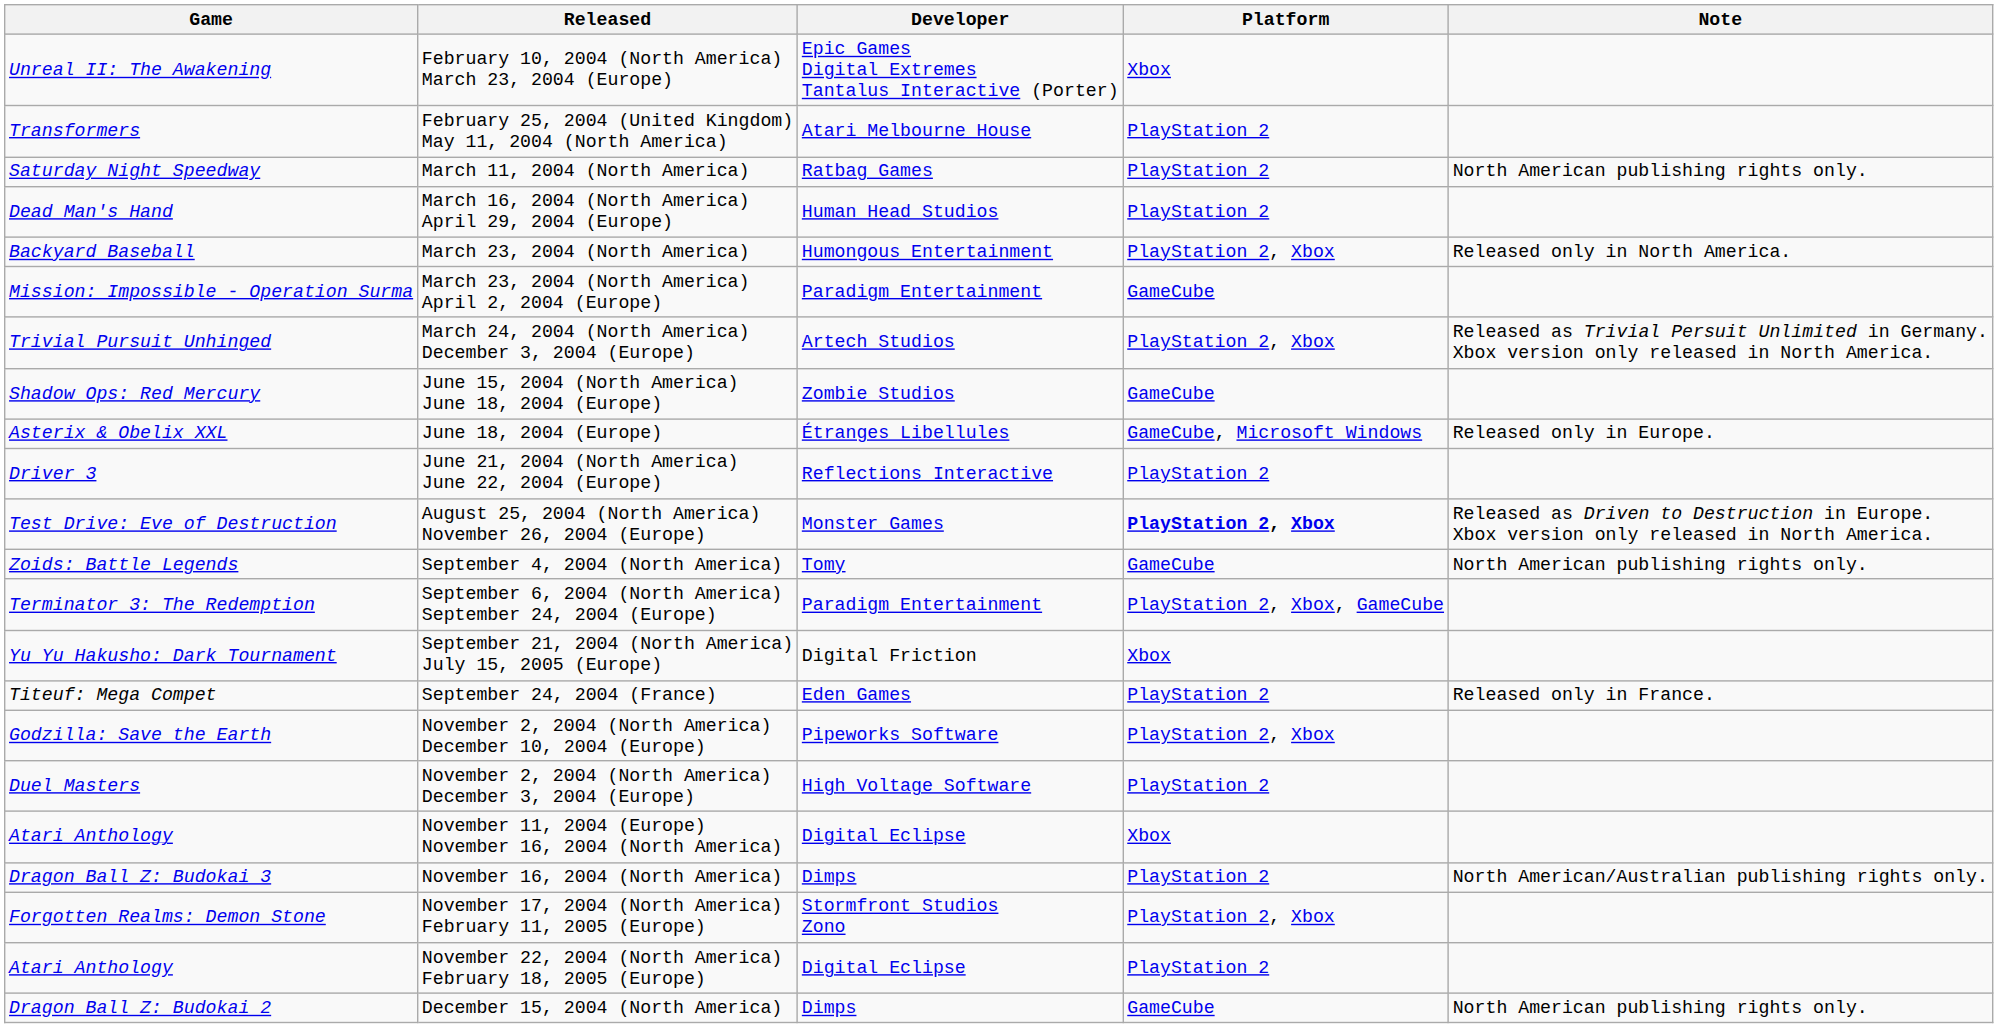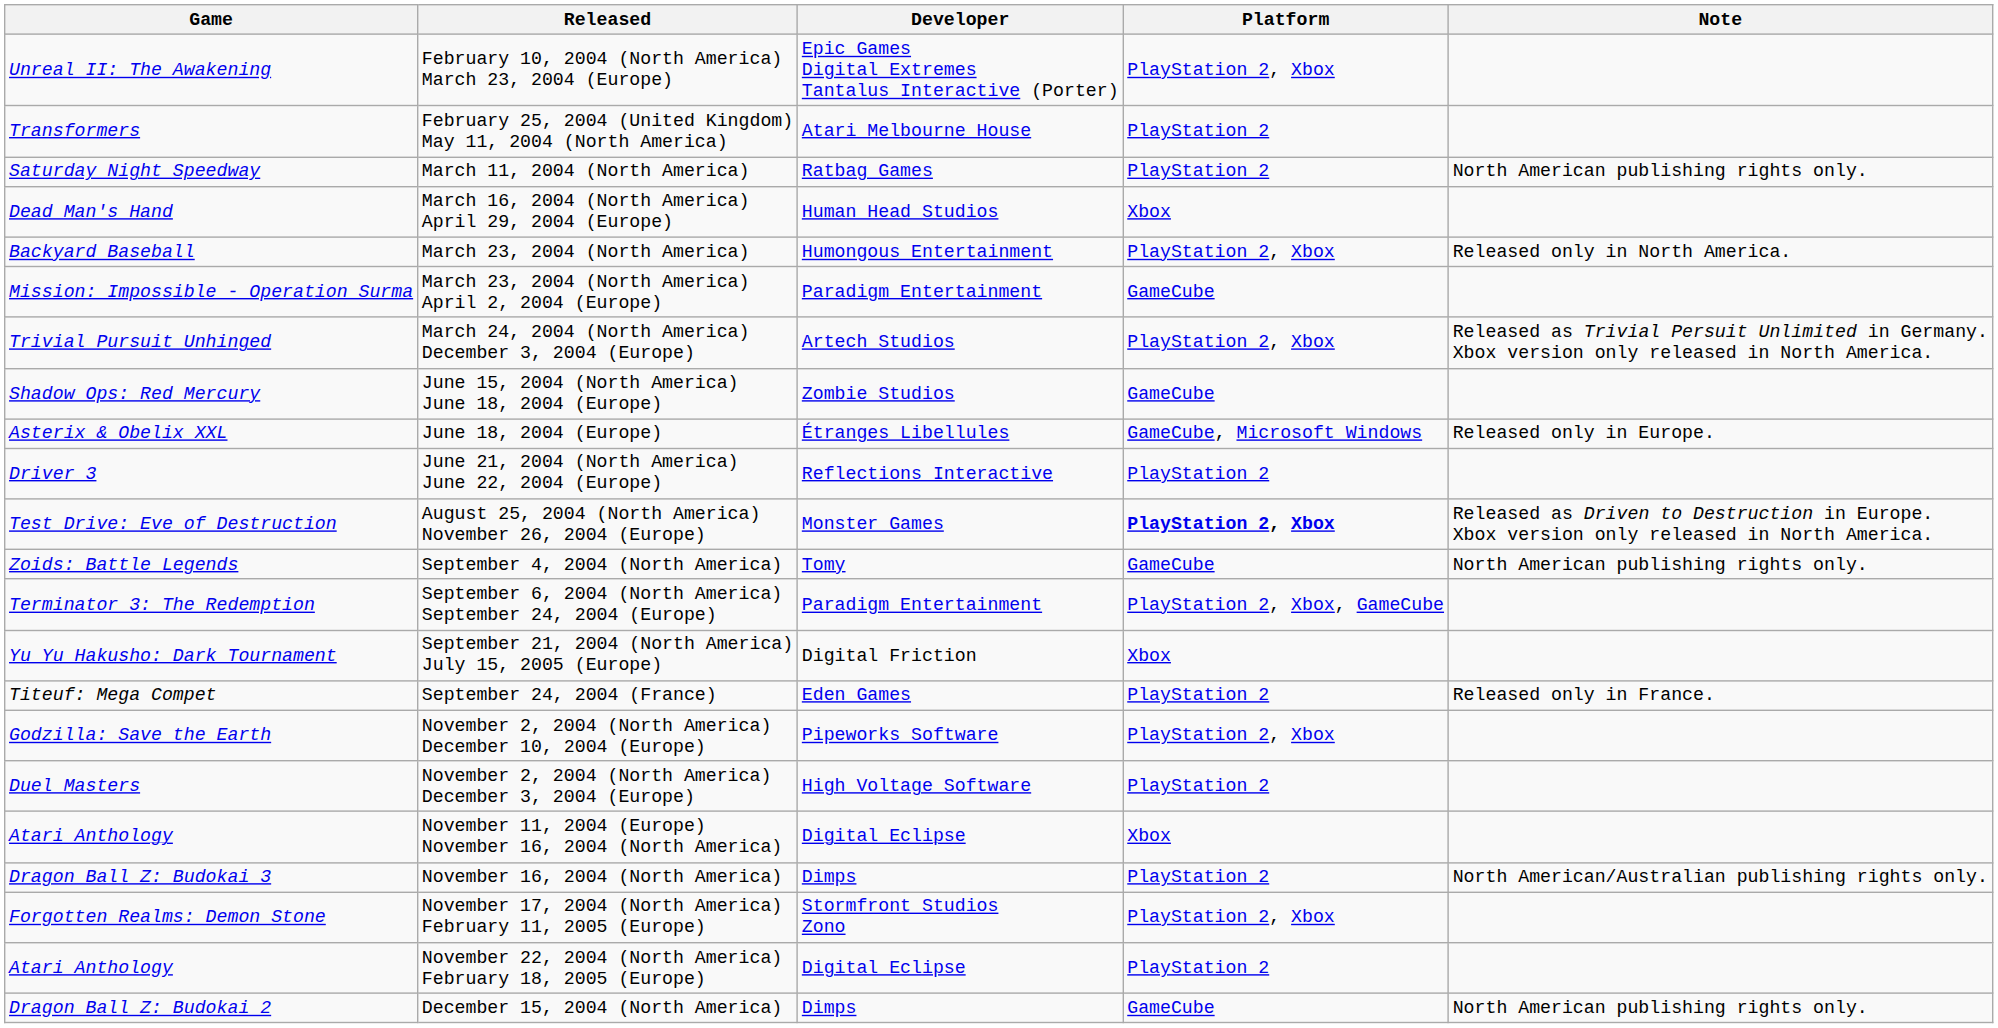February 10, 2004 (North America) March 23, 2004 (Europe) | Platform: Xbox -> PlayStation 2, Xbox
March 16, 2004 (North America) April 29, 2004 (Europe) | Platform: PlayStation 2 -> Xbox
